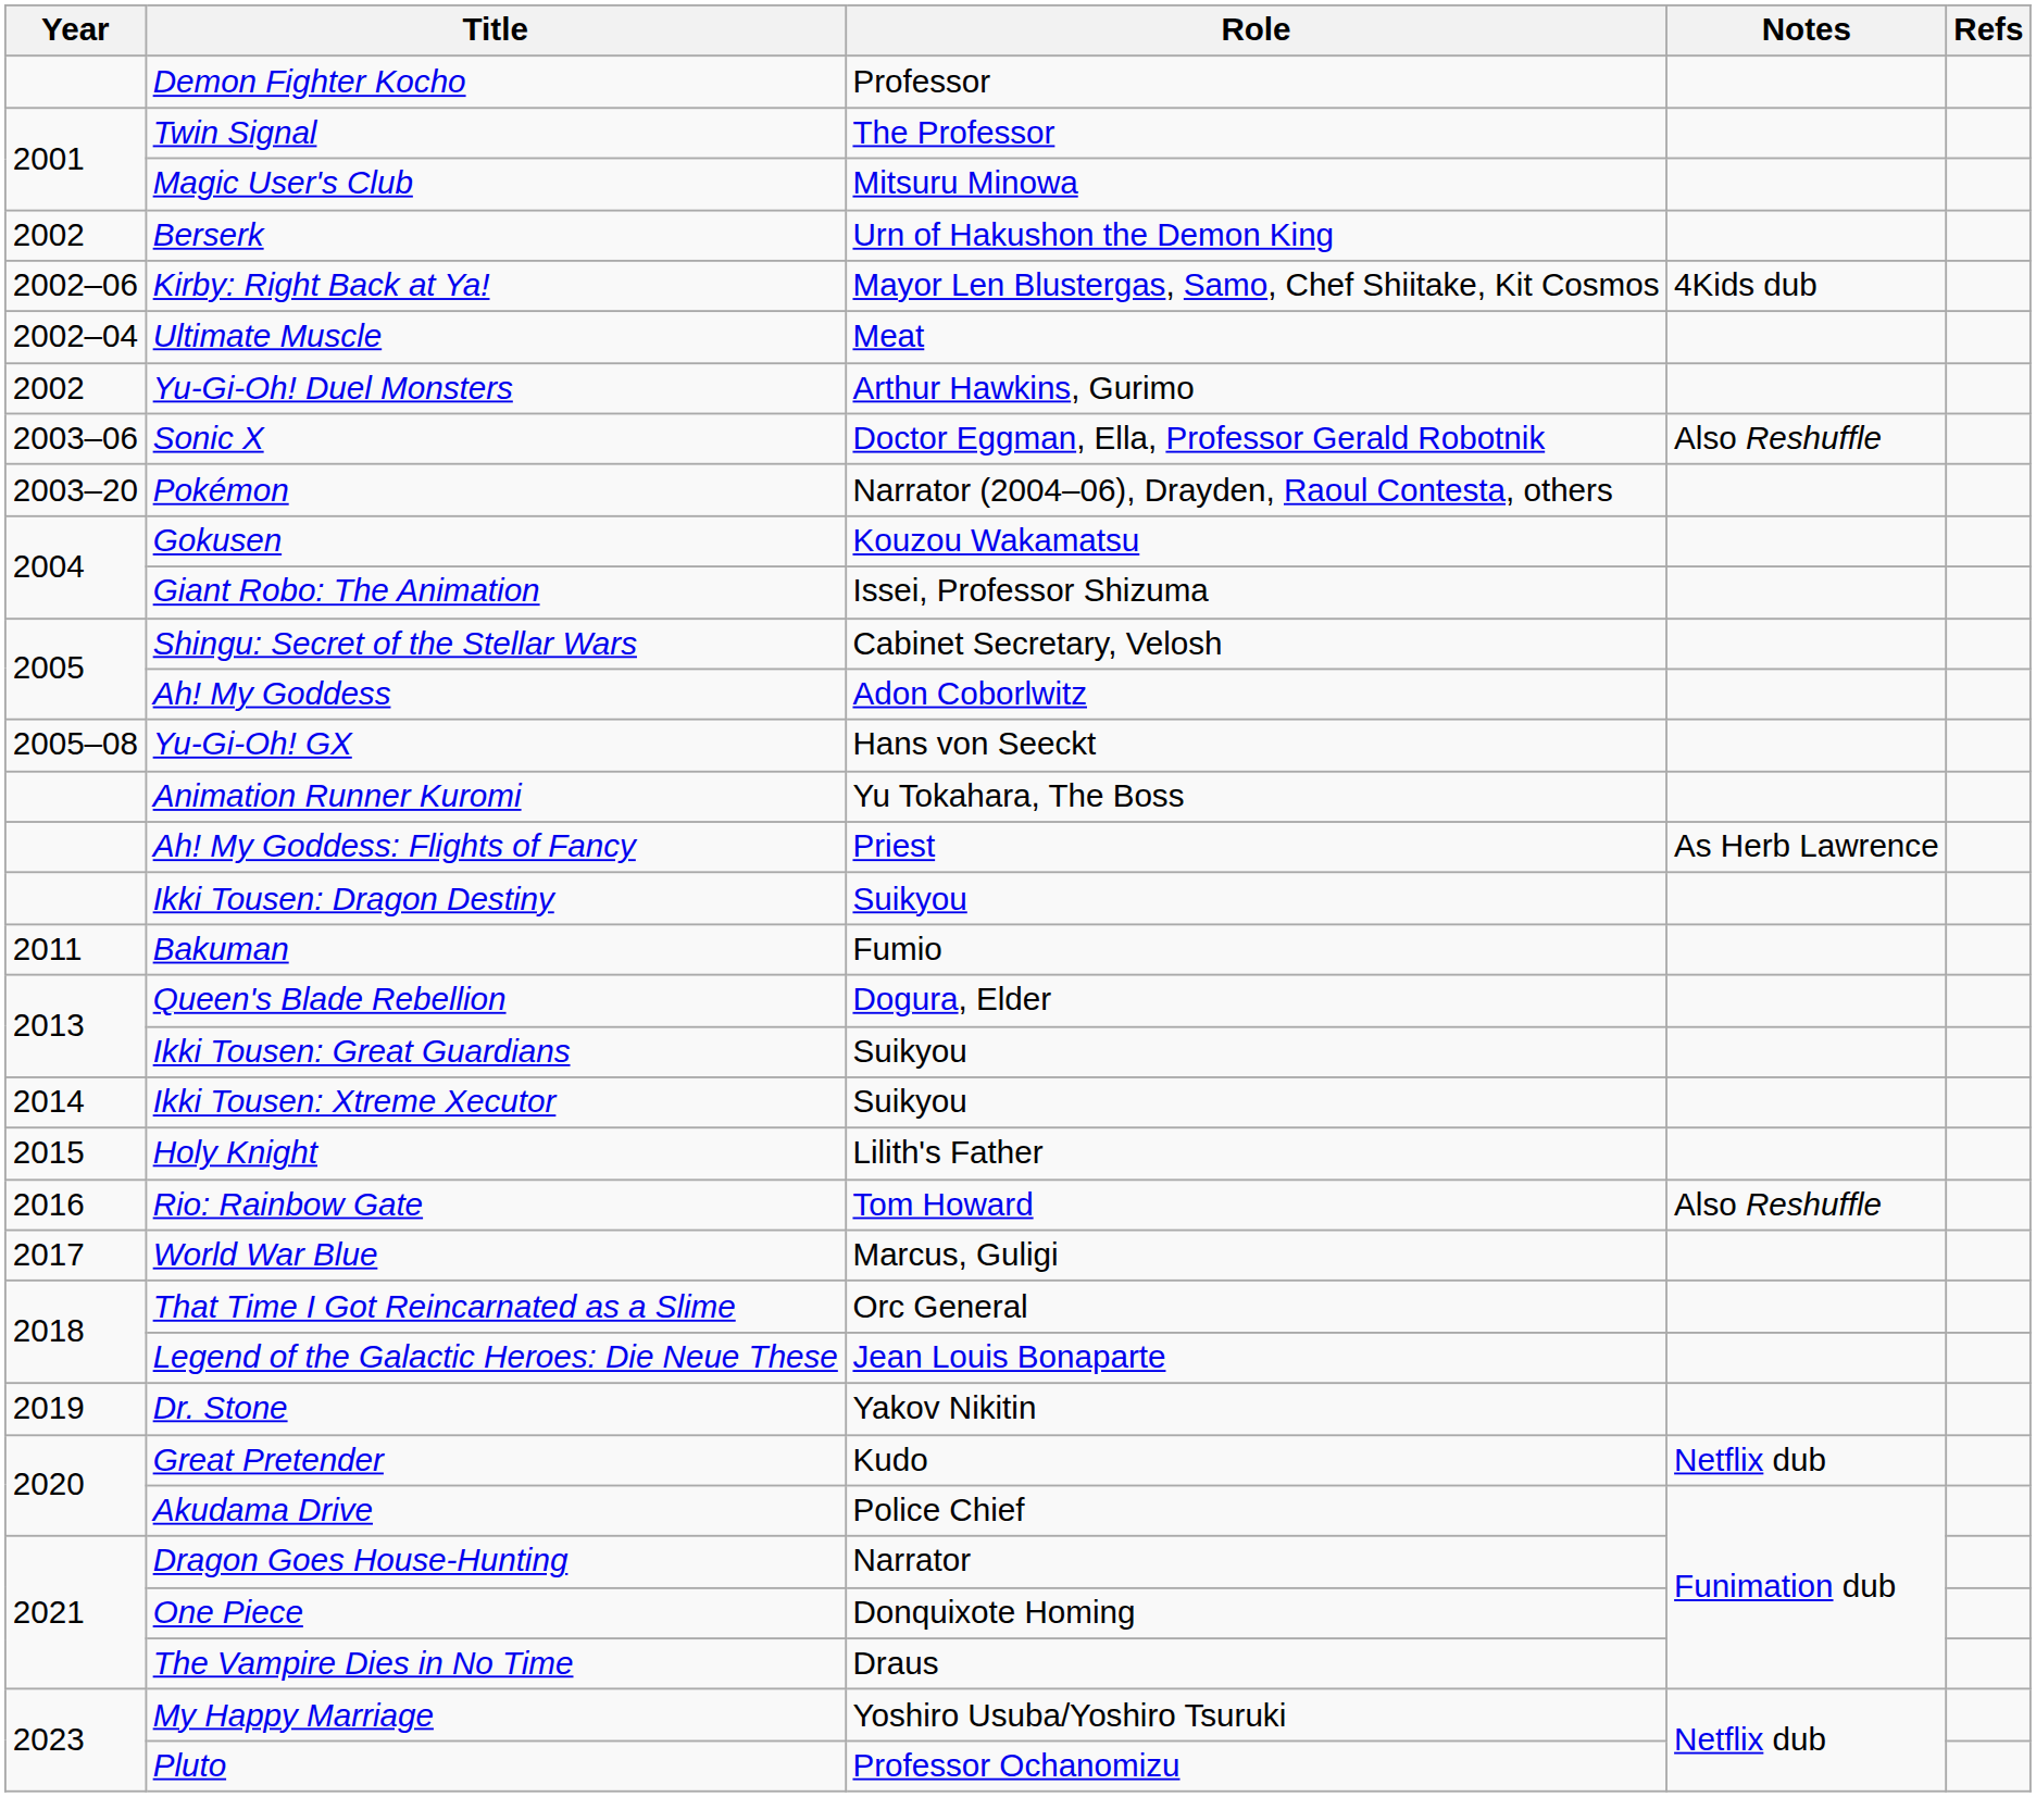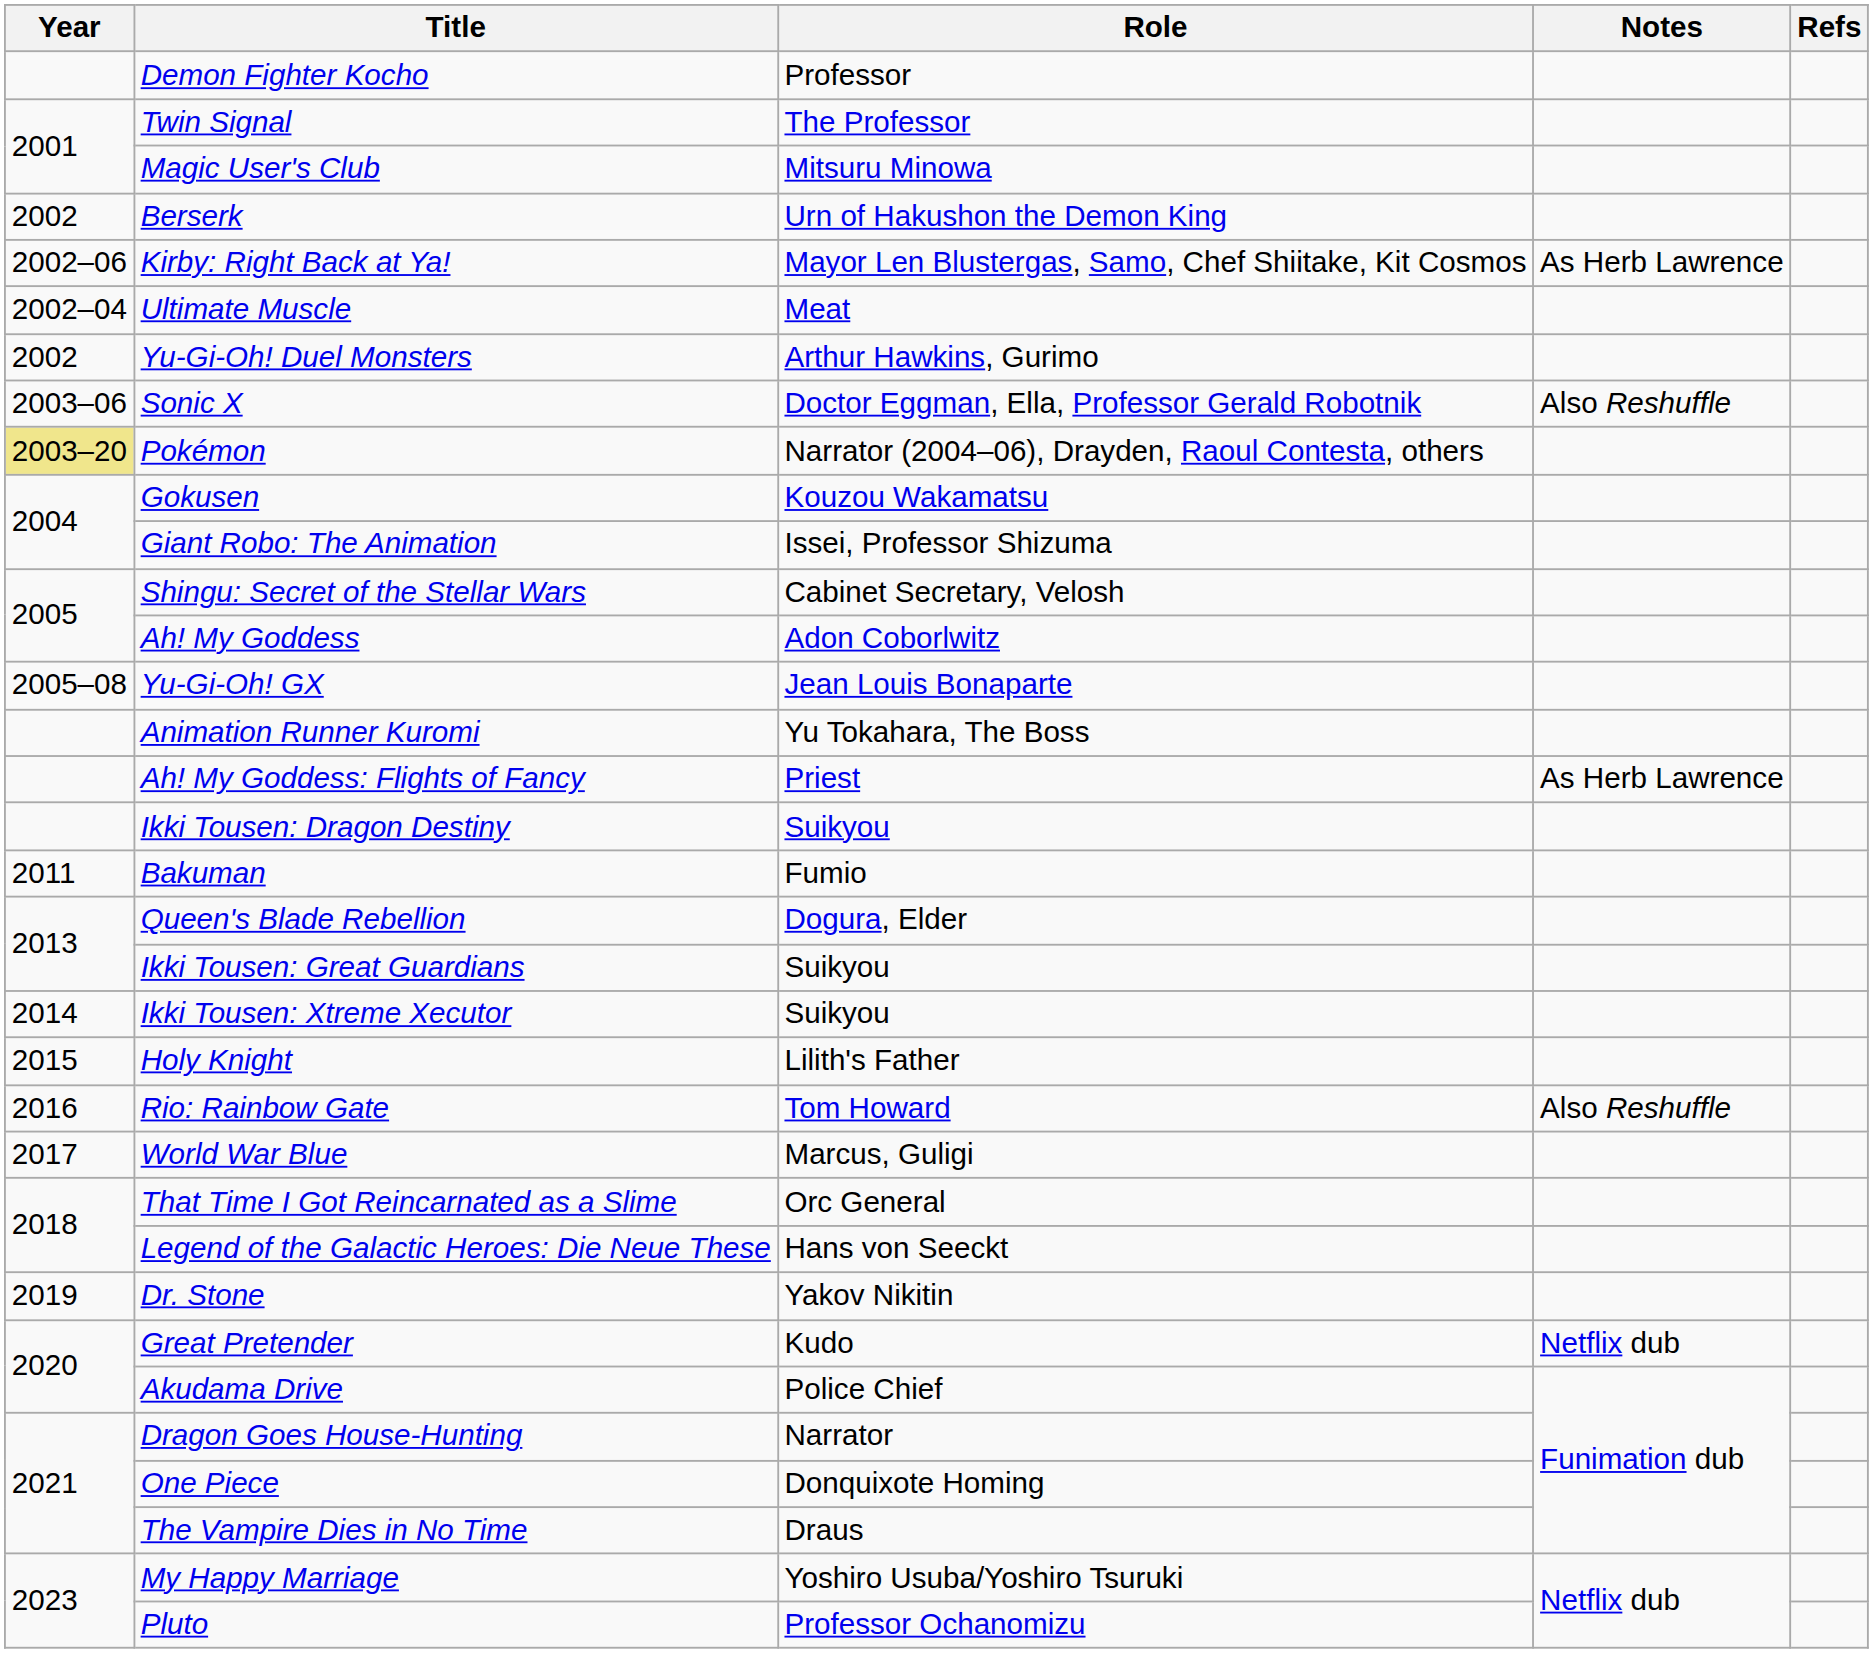Kirby: Right Back at Ya! | Notes: 4Kids dub -> As Herb Lawrence
Pokémon | Year: no background -> khaki background
Yu-Gi-Oh! GX | Role: Hans von Seeckt -> Jean Louis Bonaparte
Legend of the Galactic Heroes: Die Neue These | Role: Jean Louis Bonaparte -> Hans von Seeckt
